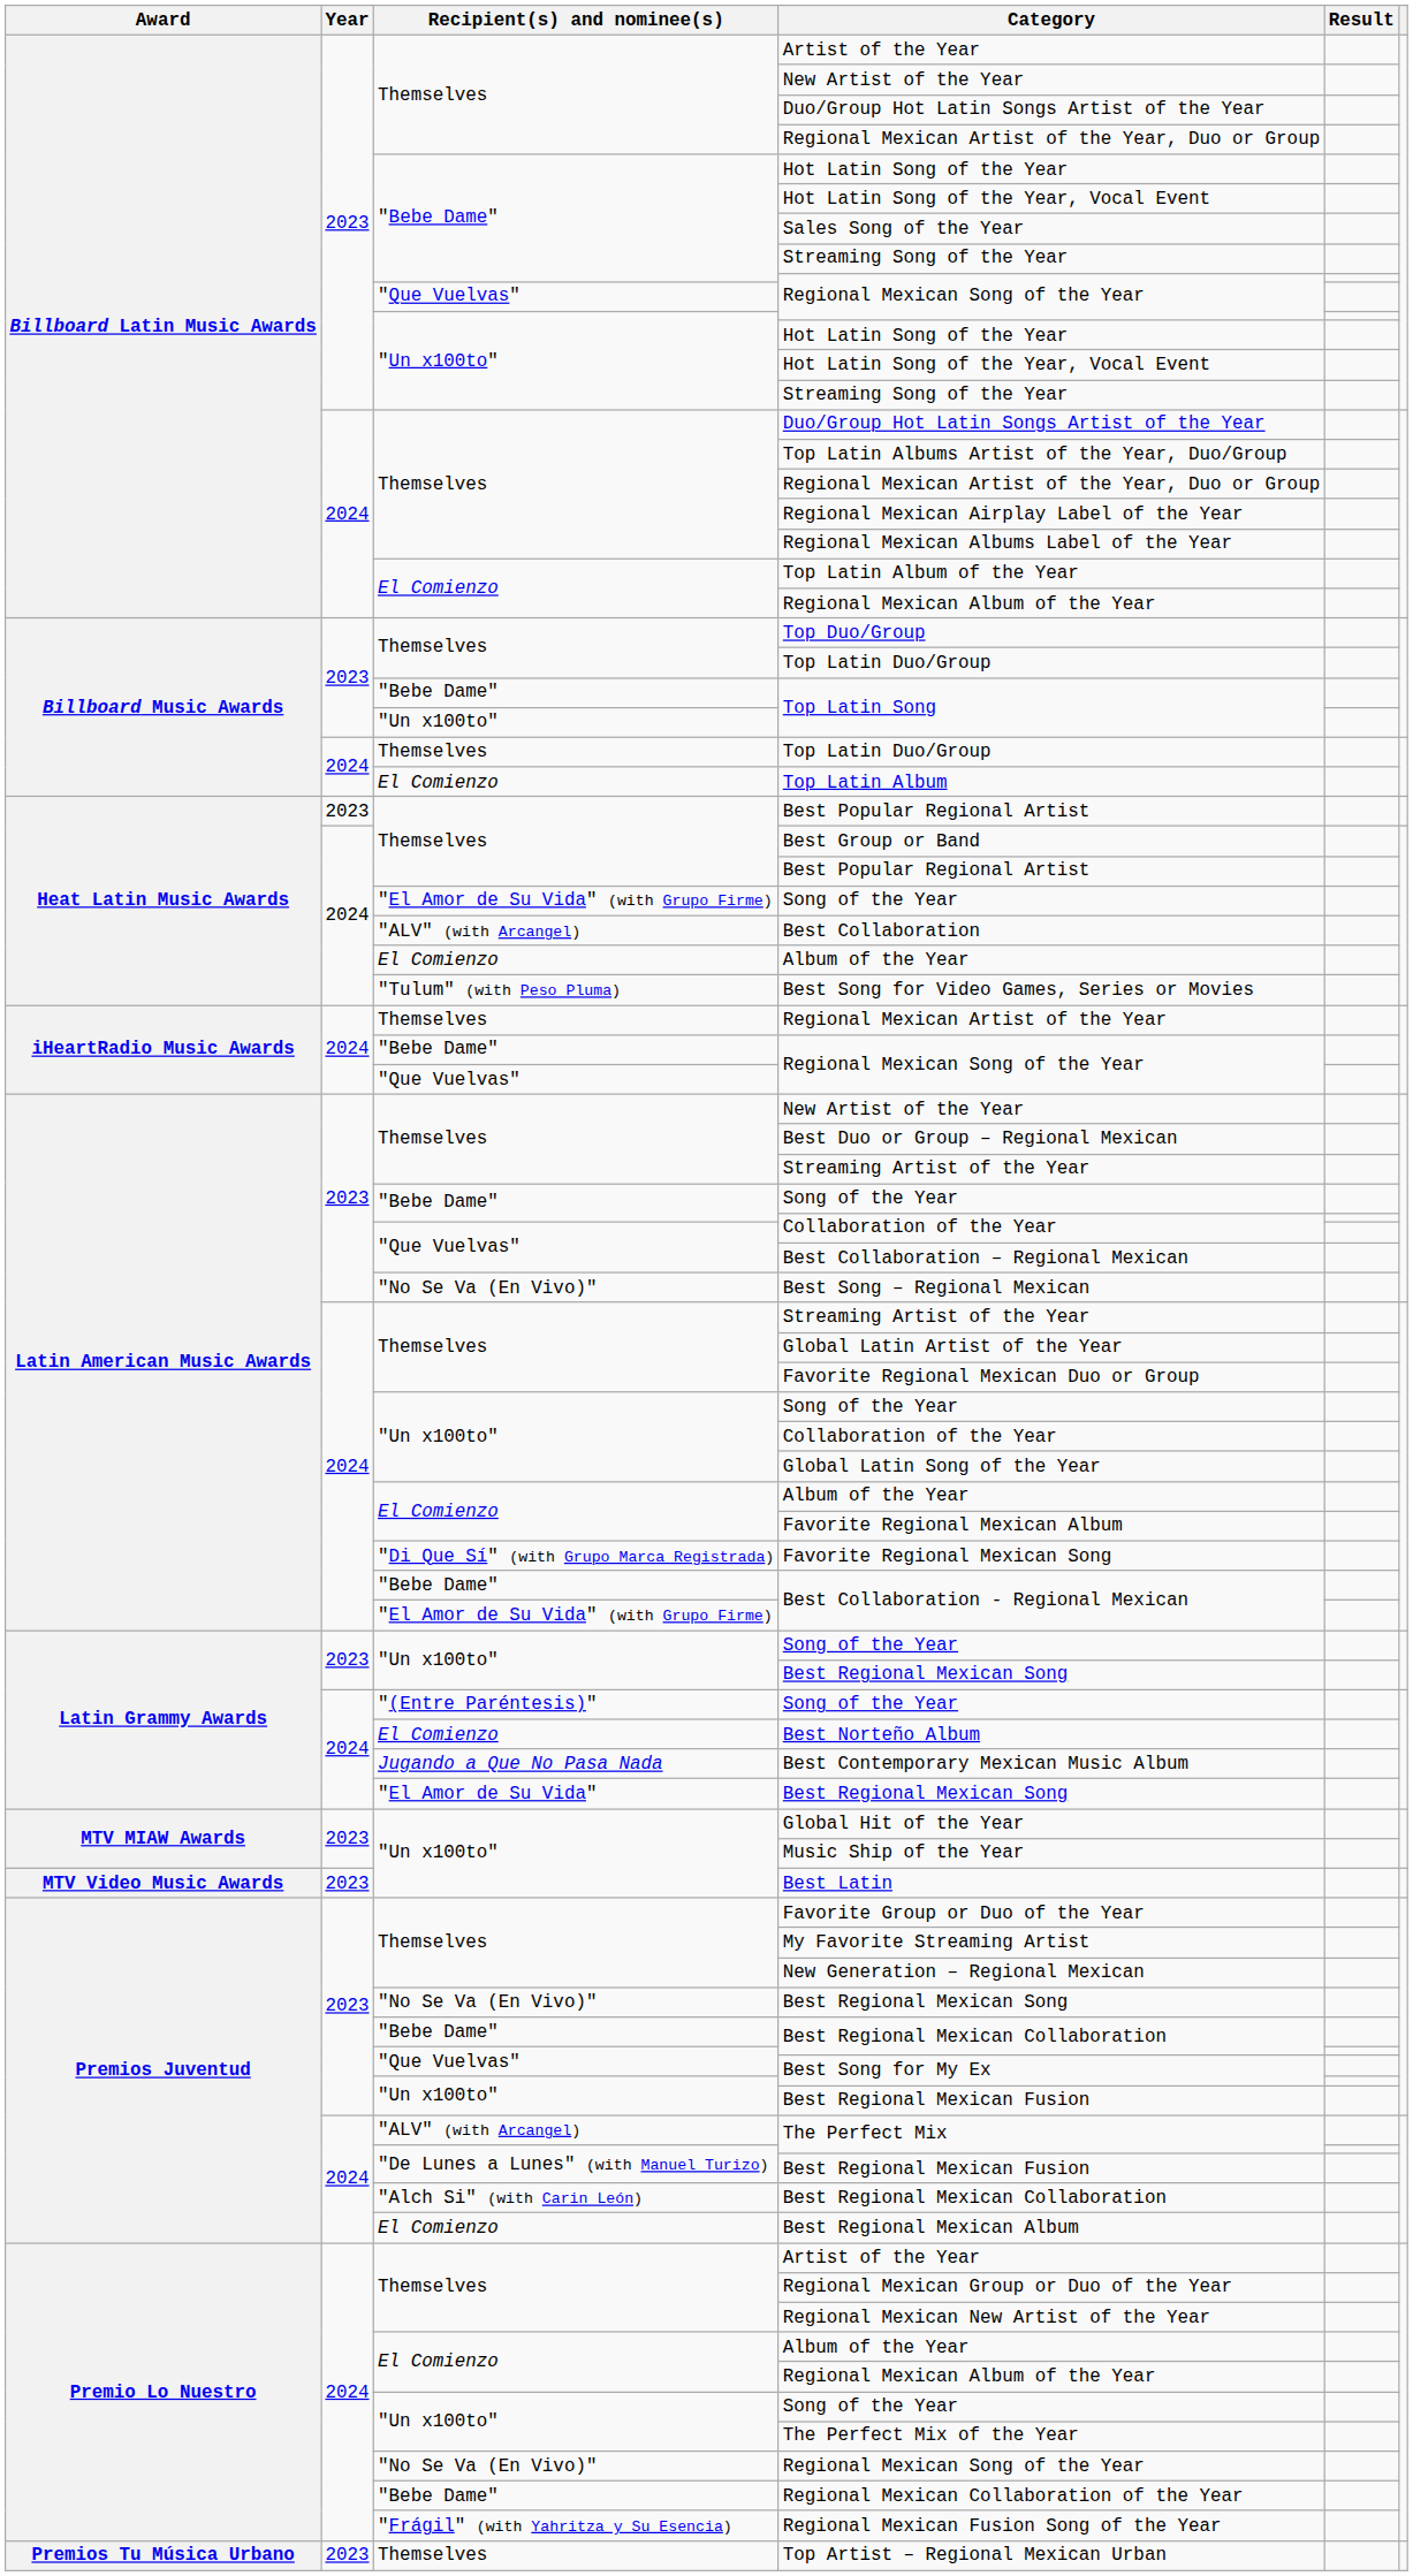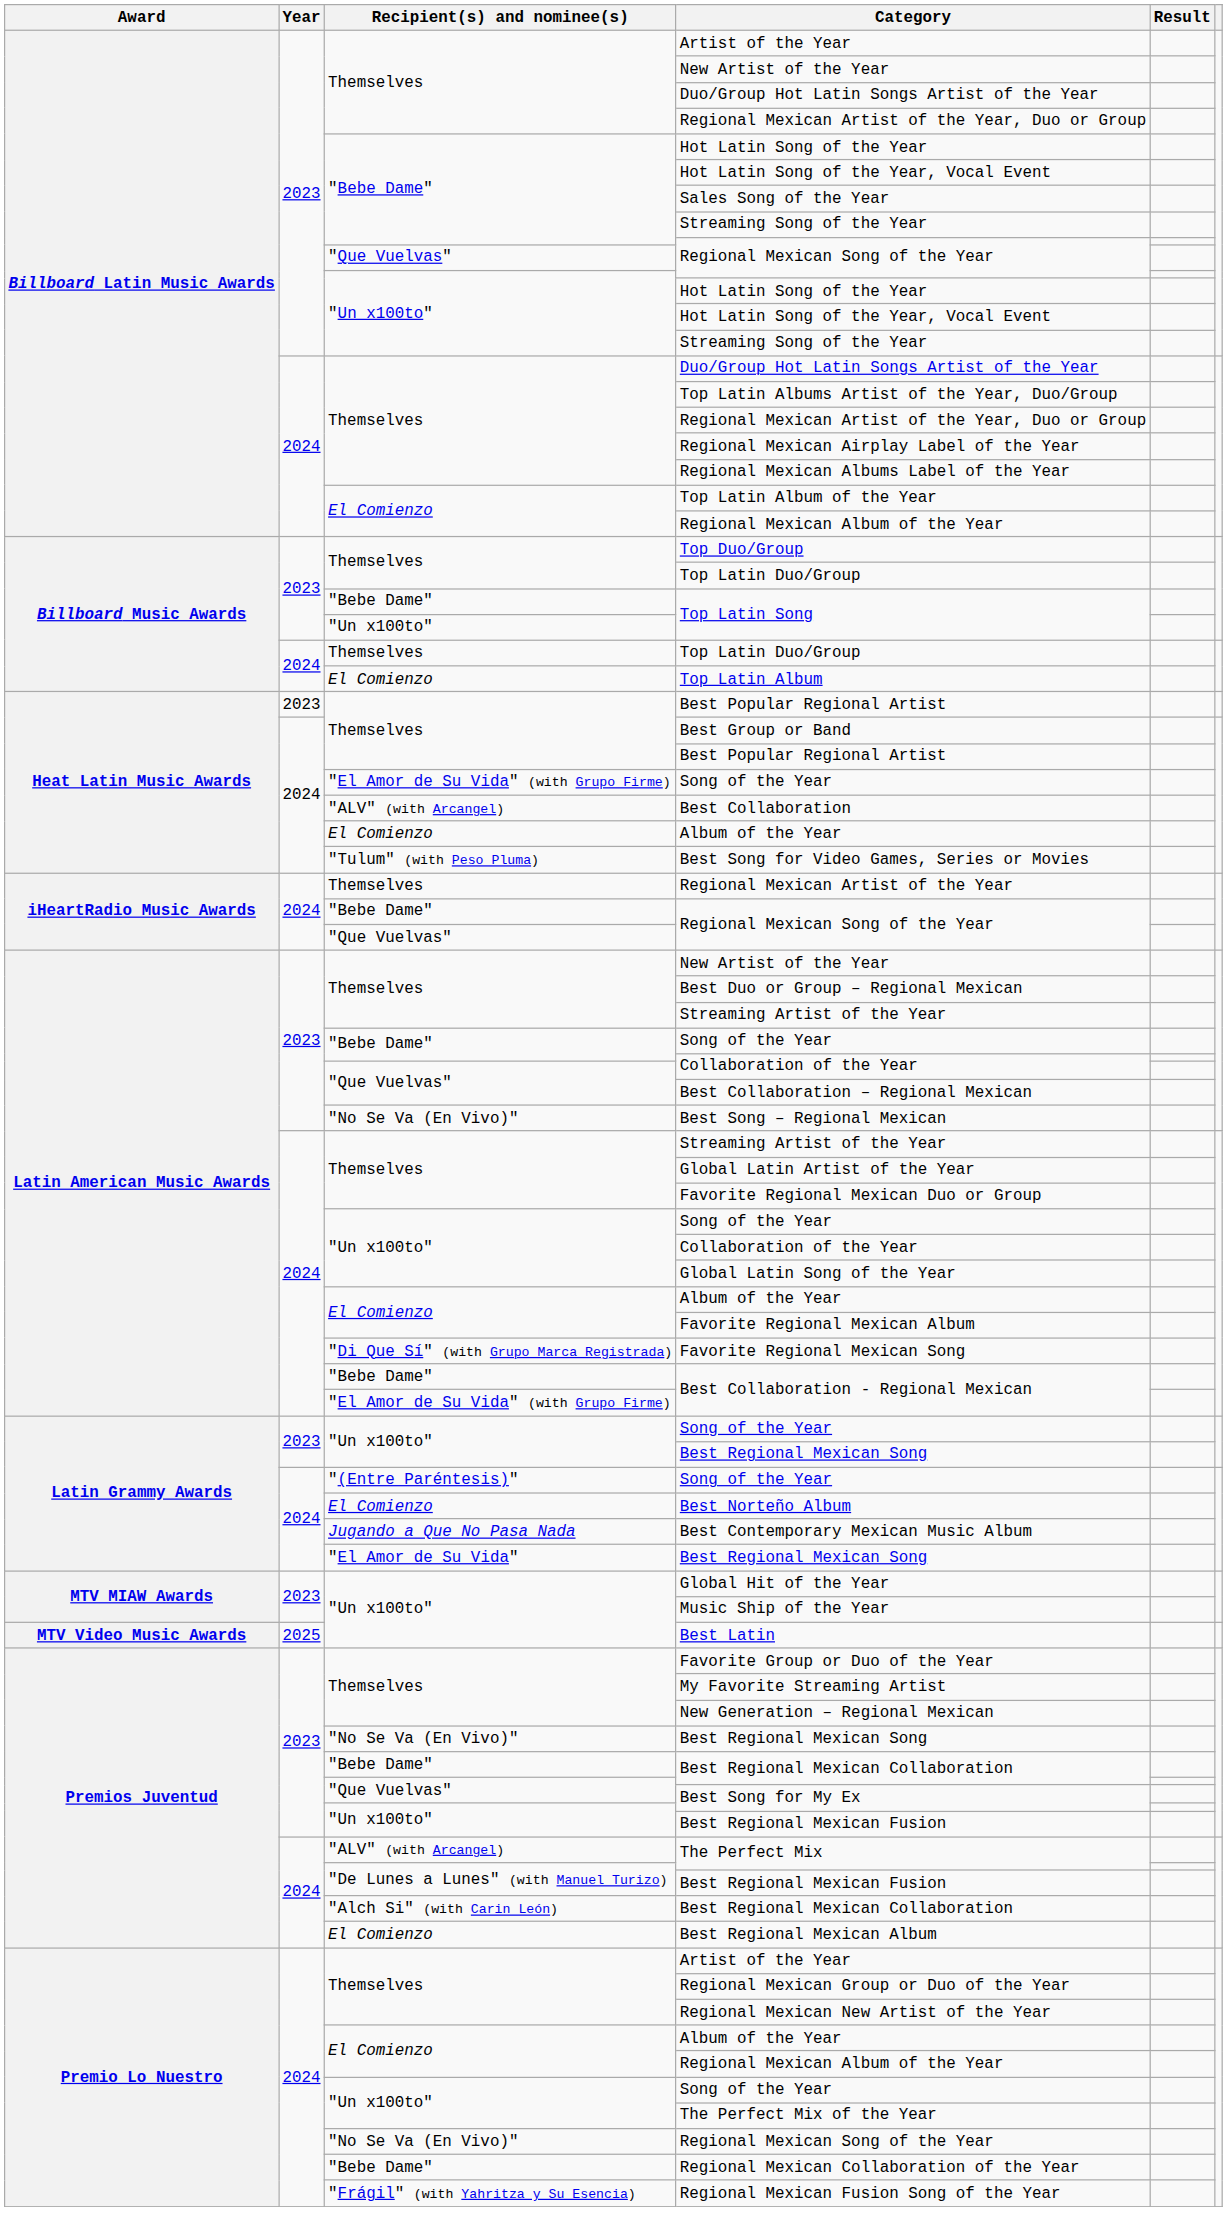Best Latin | Year: 2023 -> 2025
- row: Premios Tu Música Urbano | 2023 | Themselves | Top Artist – Regional Mexican Urban
